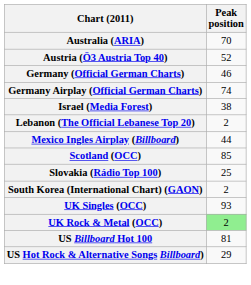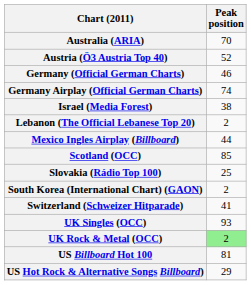+ row: Switzerland (Schweizer Hitparade) | 41
